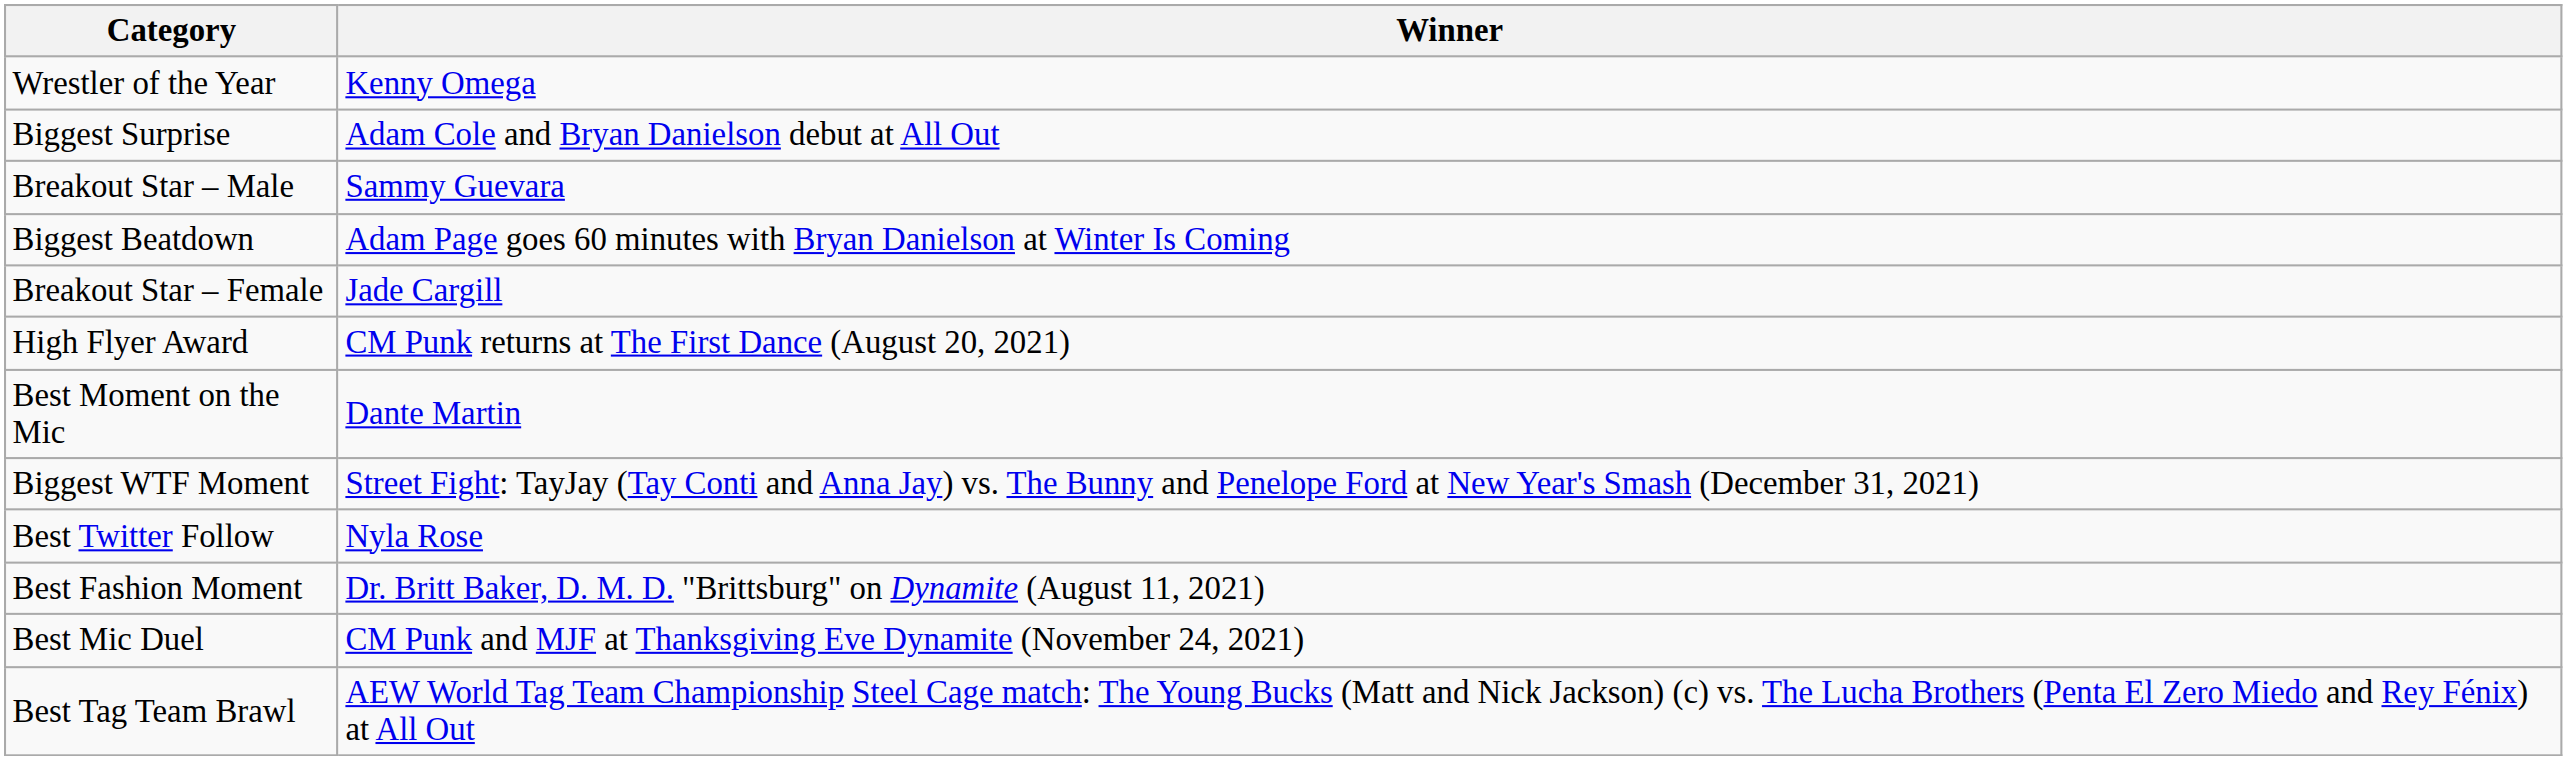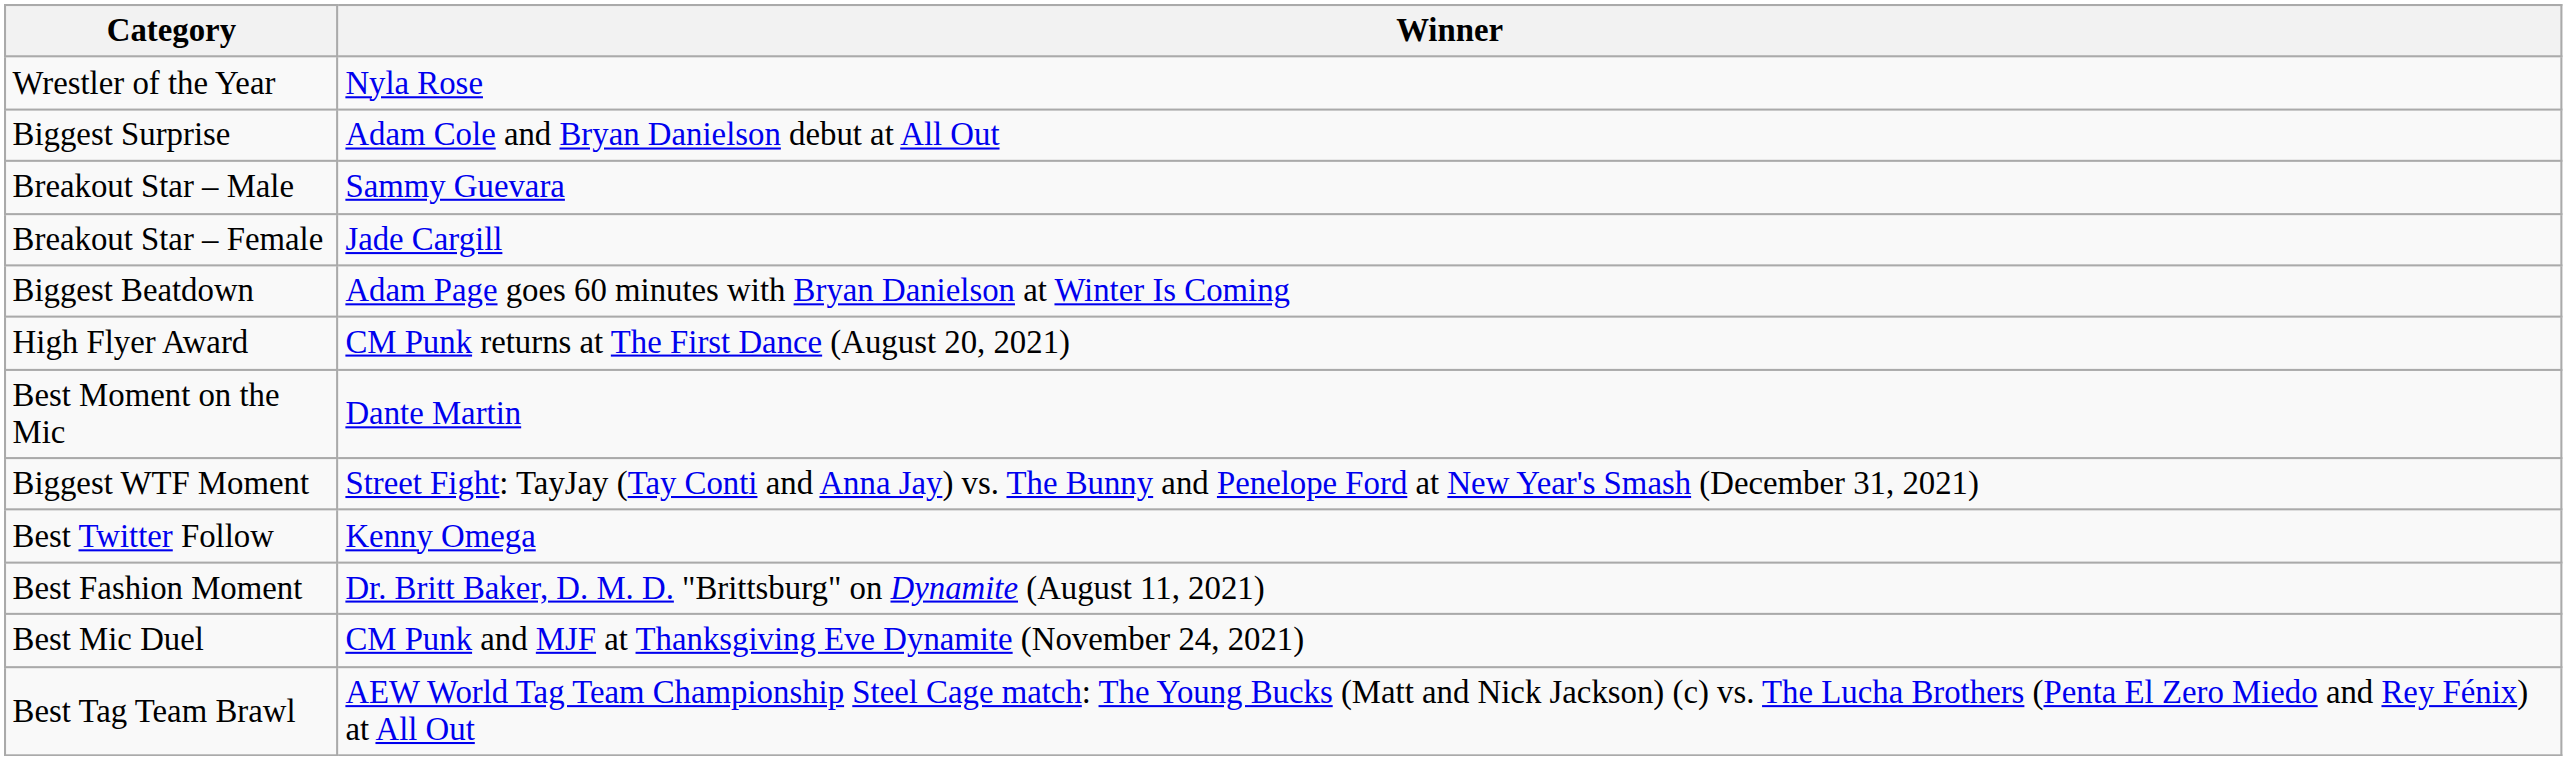Wrestler of the Year | Winner: Kenny Omega -> Nyla Rose
rows swapped: Breakout Star – Female <-> Biggest Beatdown
Best Twitter Follow | Winner: Nyla Rose -> Kenny Omega
